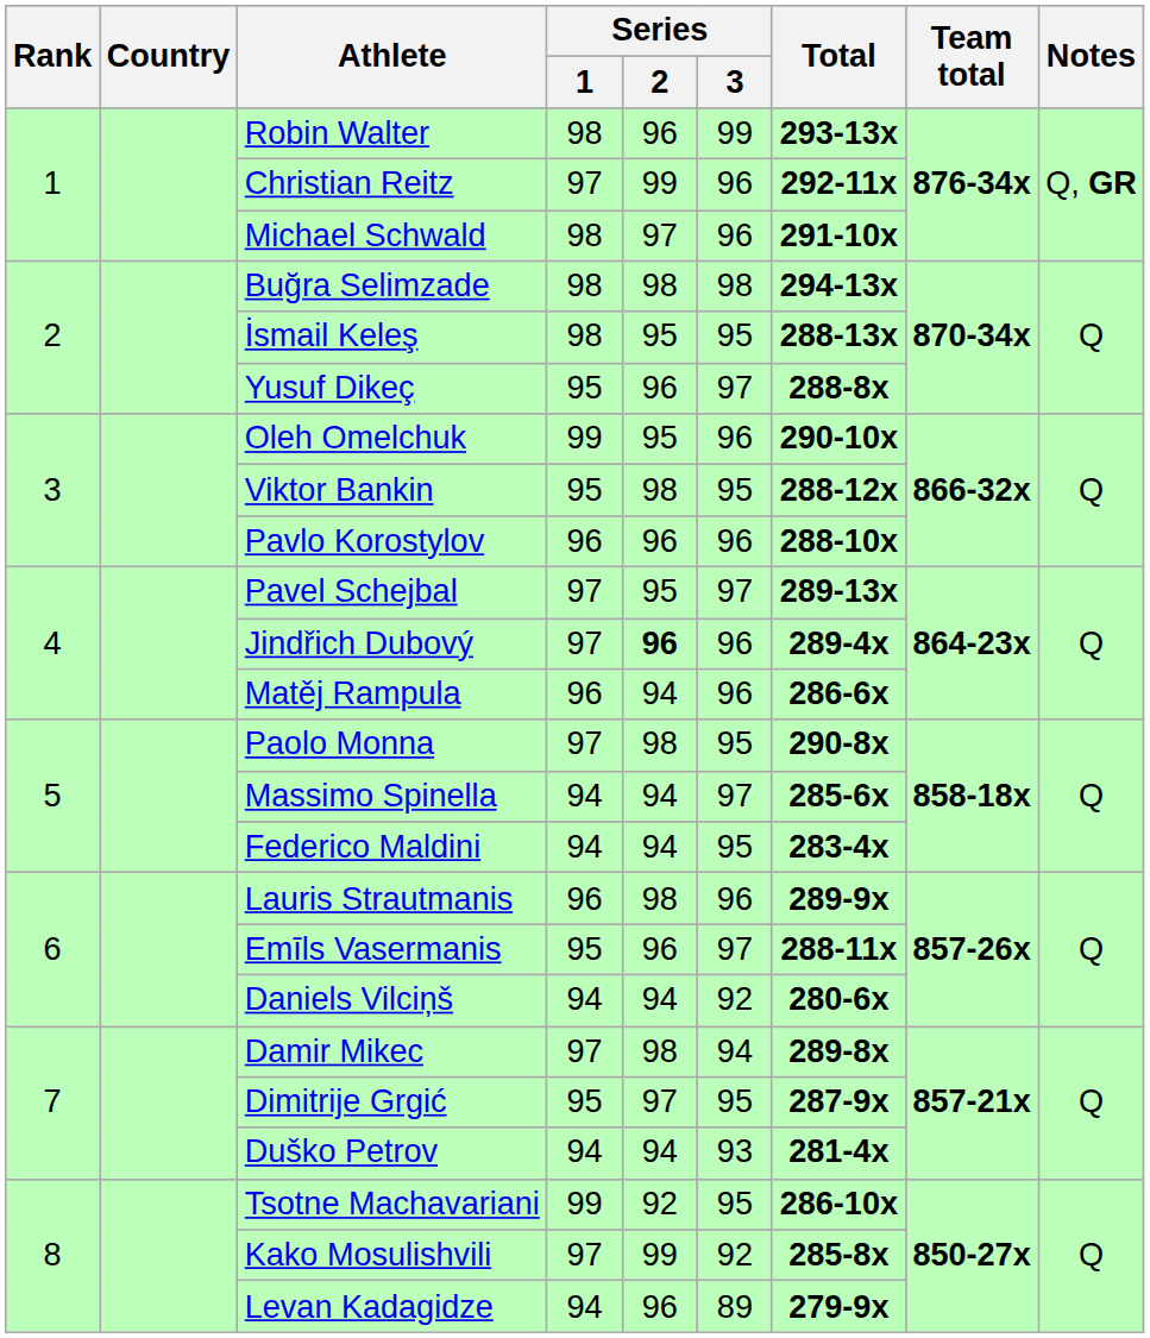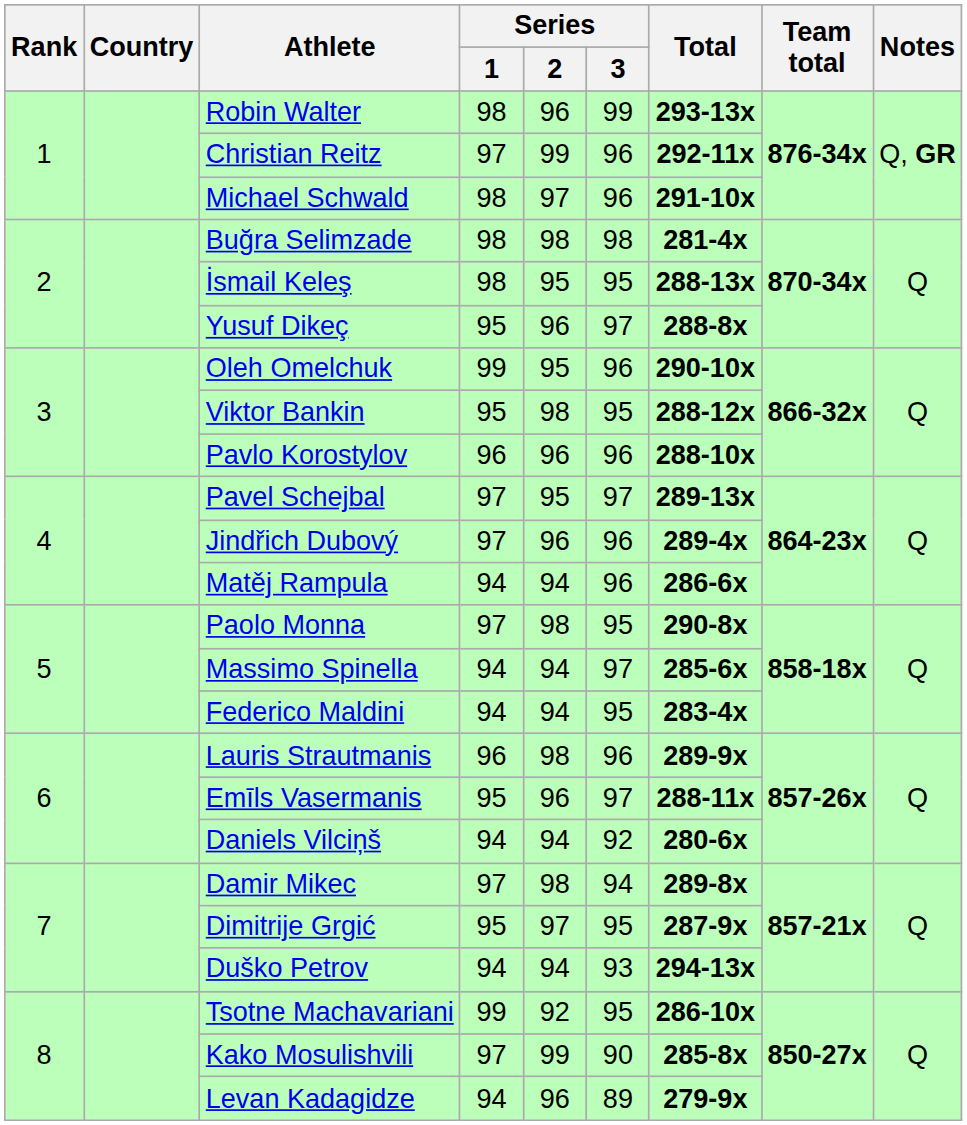Buğra Selimzade | Total: 294-13x -> 281-4x
Jindřich Dubový | Series / 2: bold -> normal
Matěj Rampula | Series / 1: 96 -> 94
Duško Petrov | Total: 281-4x -> 294-13x
Kako Mosulishvili | Series / 3: 92 -> 90
